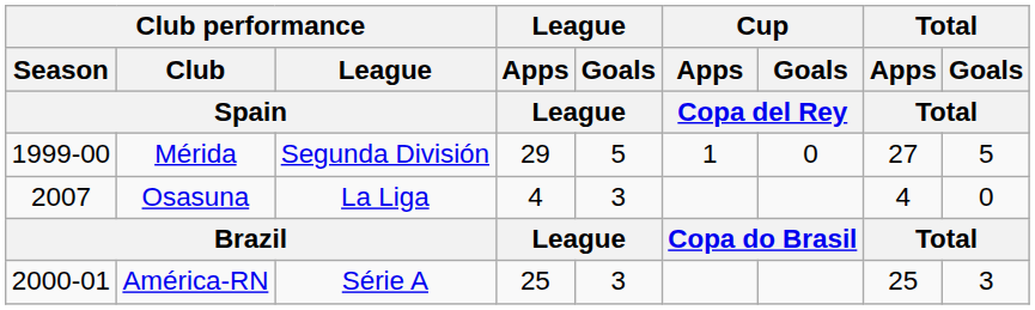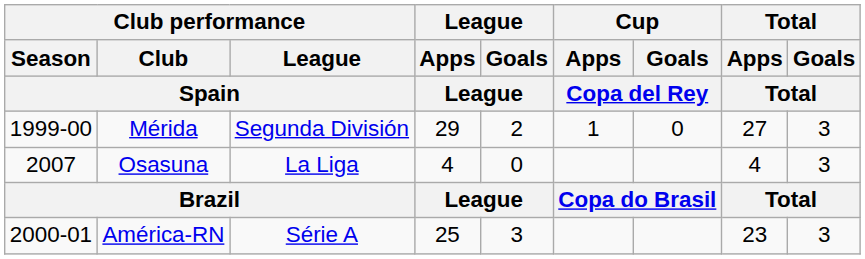Mérida | League / Goals / League: 5 -> 2
Mérida | Total / Goals / Total: 5 -> 3
Osasuna | League / Goals / League: 3 -> 0
Osasuna | Total / Goals / Total: 0 -> 3
América-RN | Total / Apps / Total: 25 -> 23
